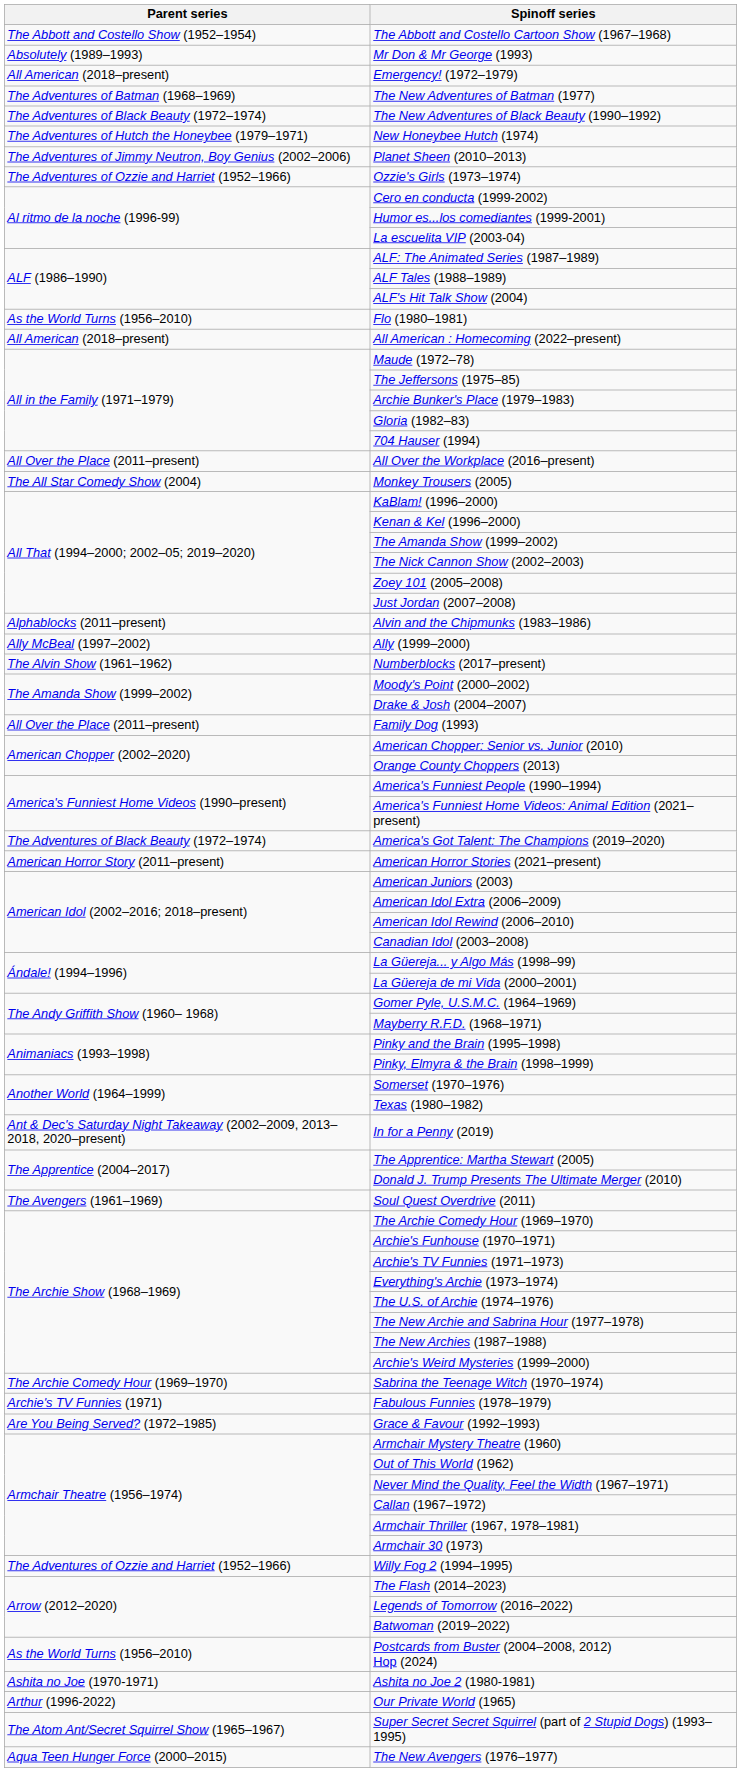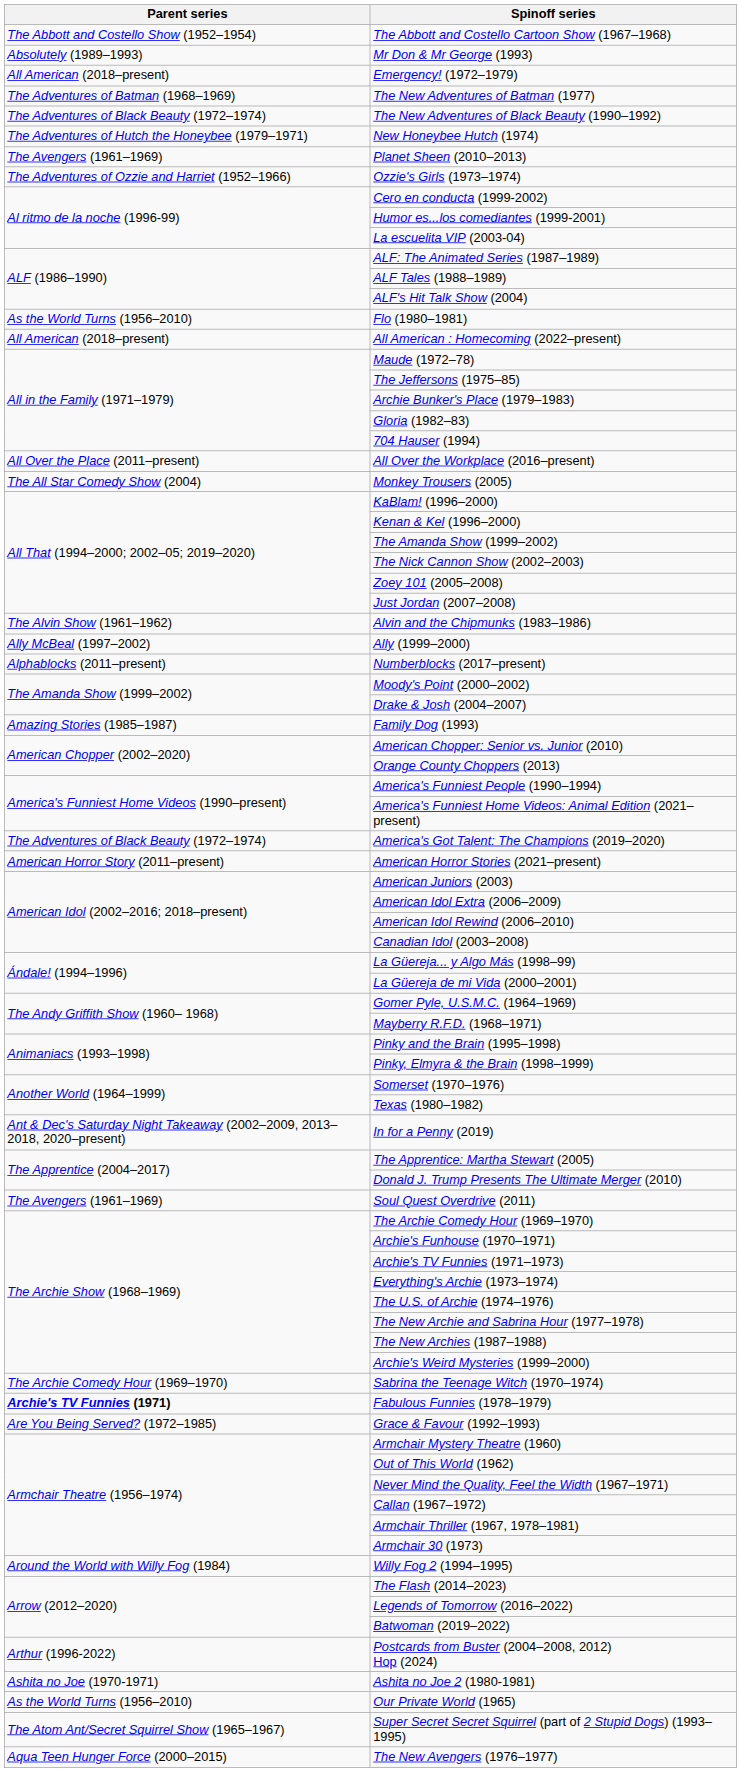Planet Sheen (2010–2013) | Parent series: The Adventures of Jimmy Neutron, Boy Genius (2002–2006) -> The Avengers (1961–1969)
Alvin and the Chipmunks (1983–1986) | Parent series: Alphablocks (2011–present) -> The Alvin Show (1961–1962)
Numberblocks (2017–present) | Parent series: The Alvin Show (1961–1962) -> Alphablocks (2011–present)
Family Dog (1993) | Parent series: All Over the Place (2011–present) -> Amazing Stories (1985–1987)
Fabulous Funnies (1978–1979) | Parent series: normal -> bold
Willy Fog 2 (1994–1995) | Parent series: The Adventures of Ozzie and Harriet (1952–1966) -> Around the World with Willy Fog (1984)
Postcards from Buster (2004–2008, 2012) Hop (2024) | Parent series: As the World Turns (1956–2010) -> Arthur (1996-2022)
Our Private World (1965) | Parent series: Arthur (1996-2022) -> As the World Turns (1956–2010)
